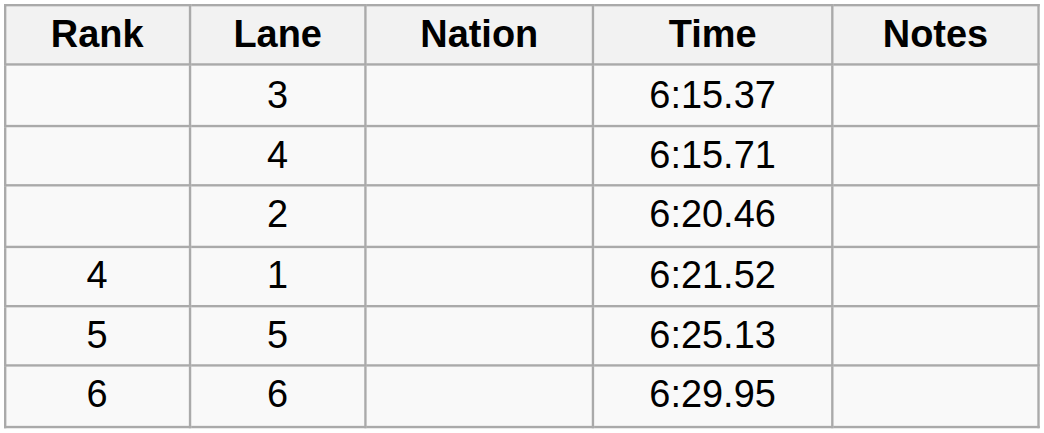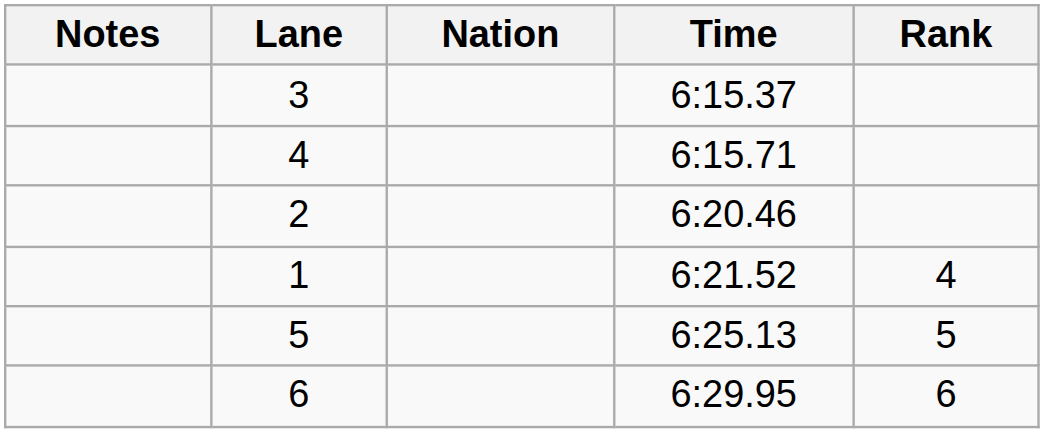columns swapped: Rank <-> Notes
